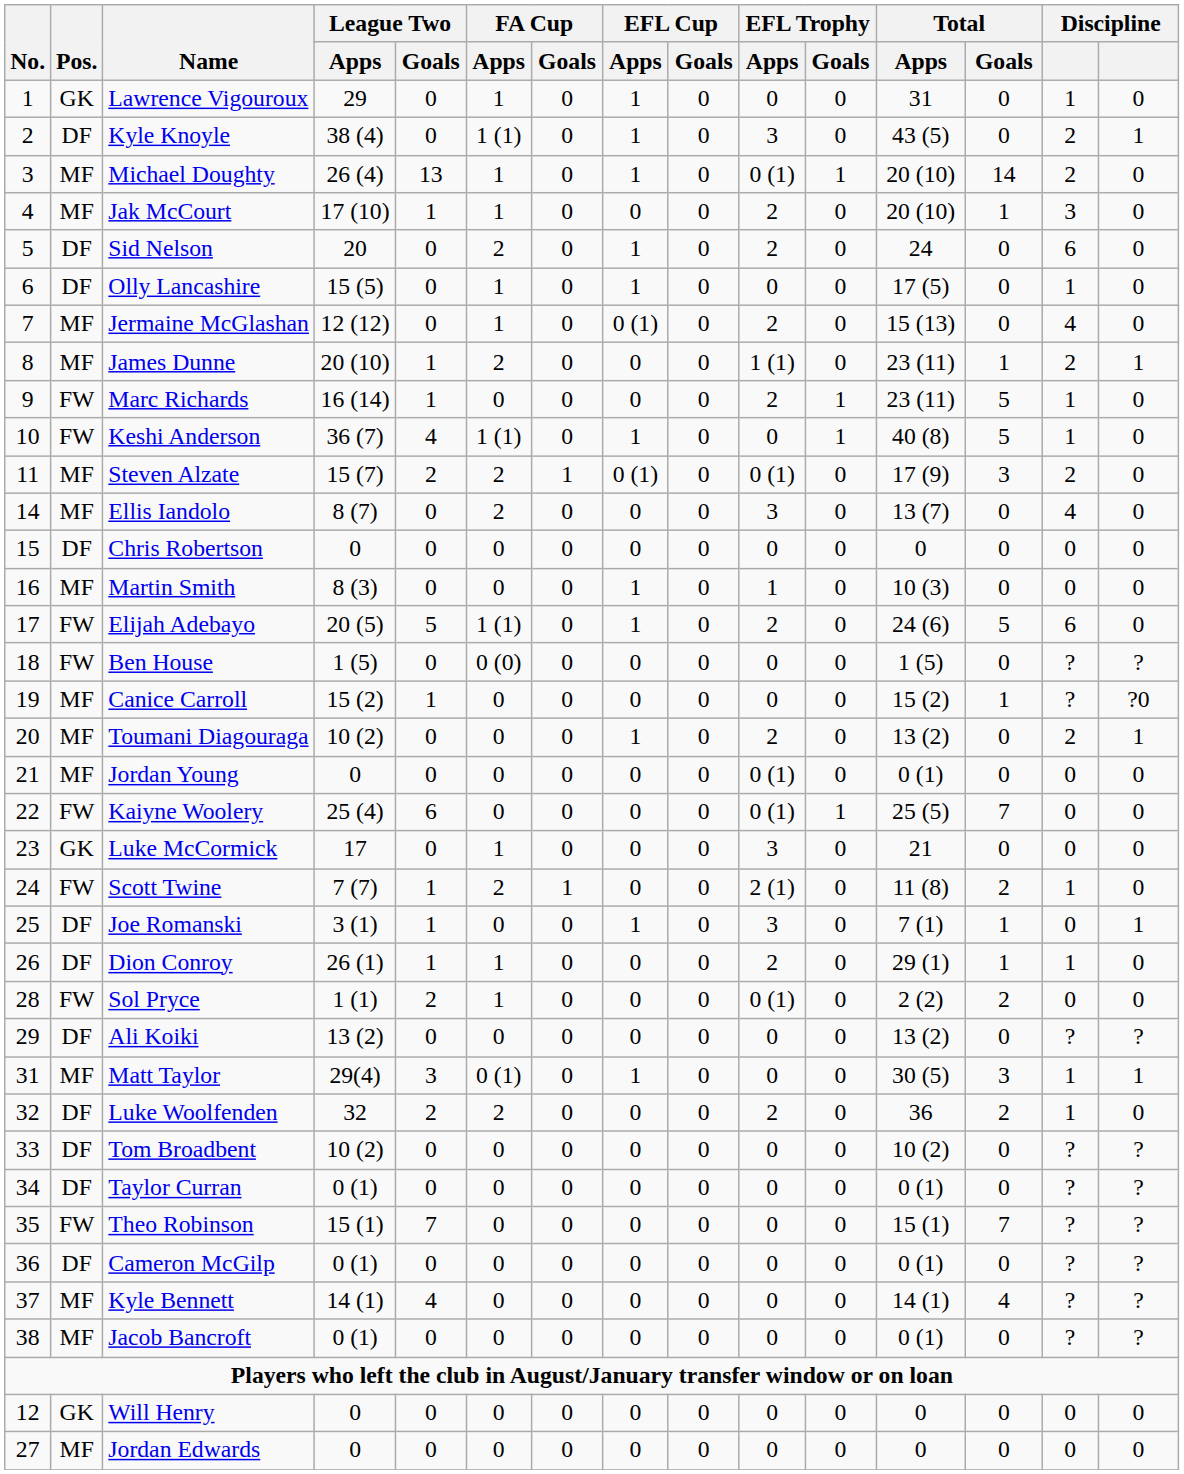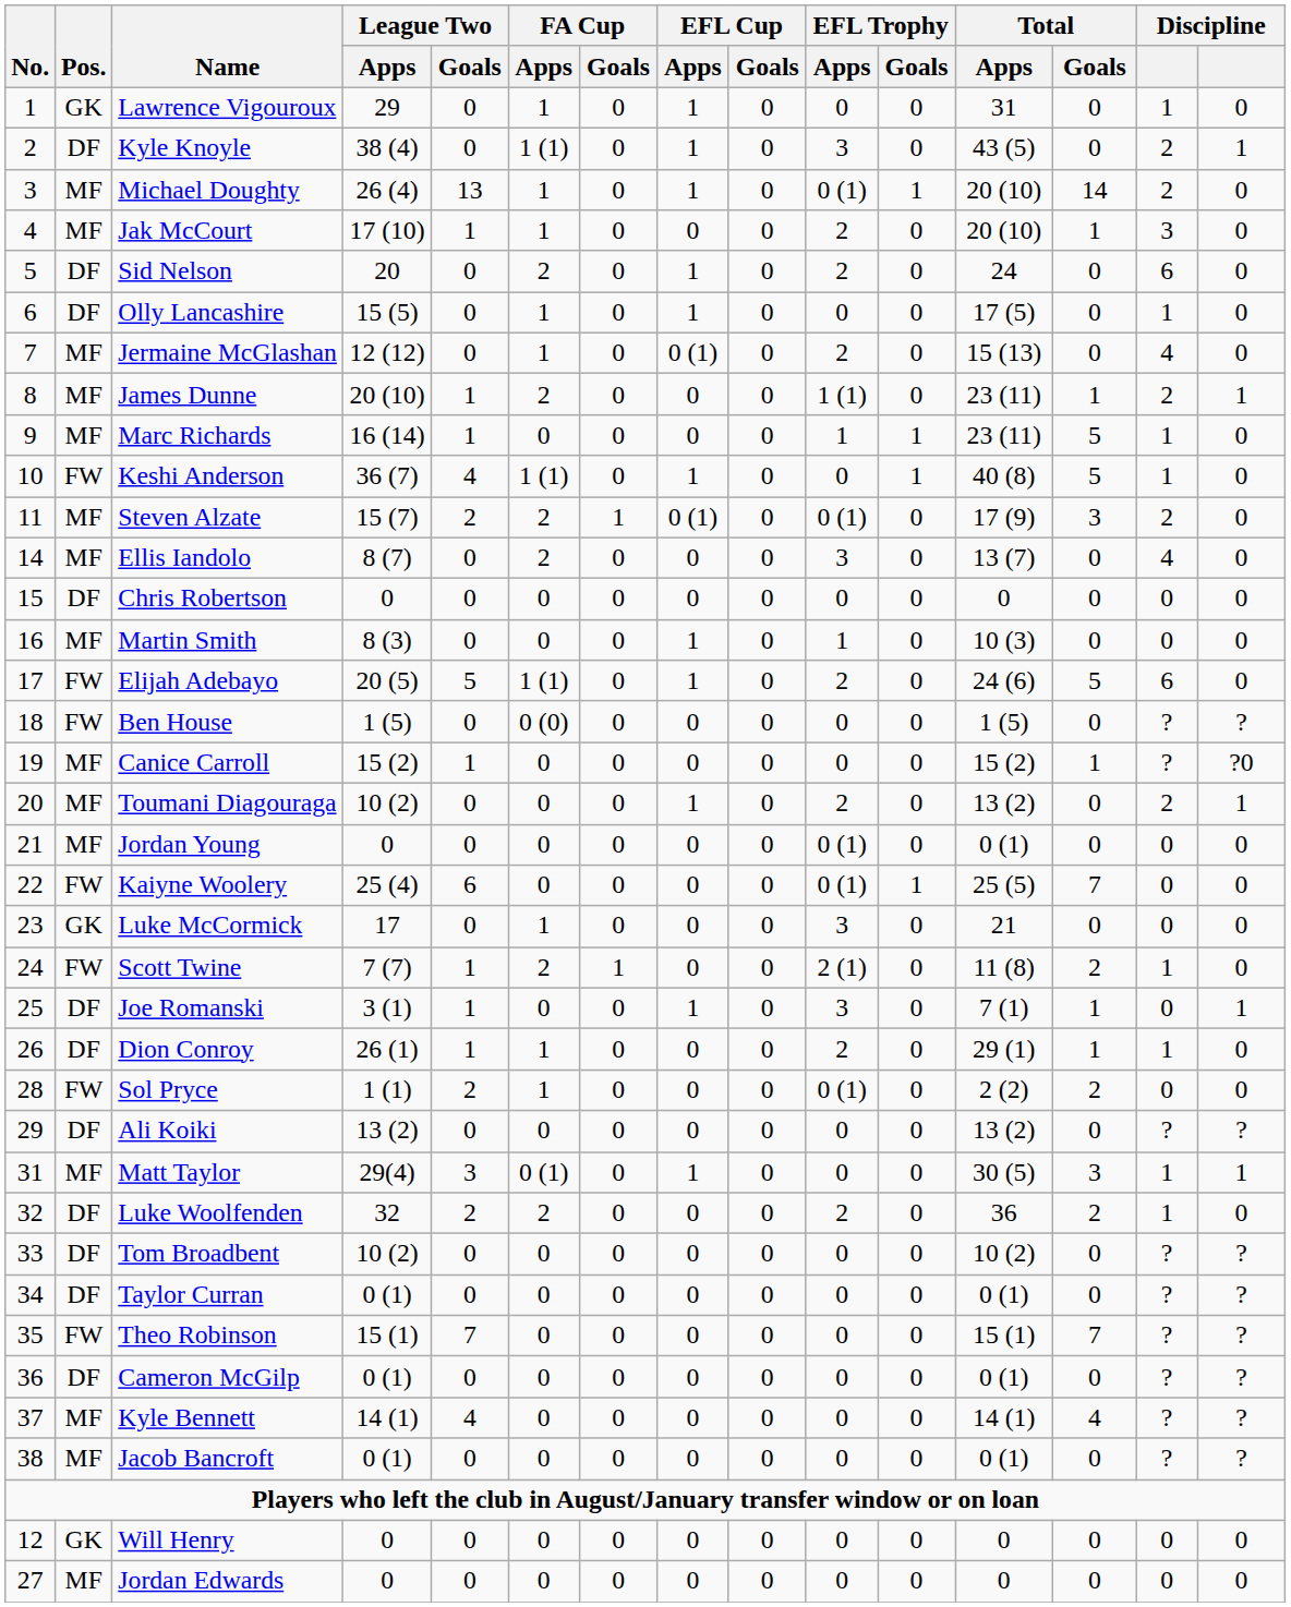Marc Richards | Pos.: FW -> MF
Marc Richards | EFL Trophy / Apps: 2 -> 1
